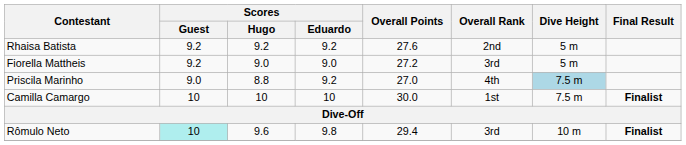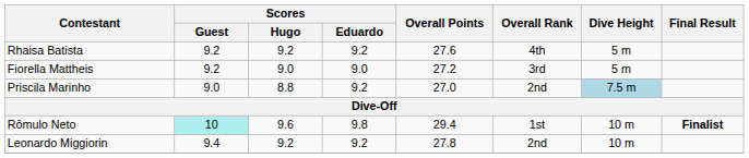Rhaisa Batista | Overall Rank: 2nd -> 4th
Priscila Marinho | Overall Rank: 4th -> 2nd
- row: Camilla Camargo | 10 | 10 | 10 | 30.0 | 1st | 7.5 m | Finalist
Rômulo Neto | Overall Rank: 3rd -> 1st
+ row: Leonardo Miggiorin | 9.4 | 9.2 | 9.2 | 27.8 | 2nd | 10 m
